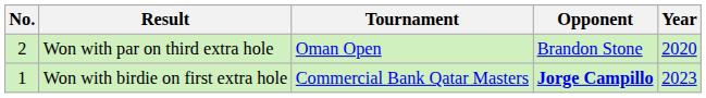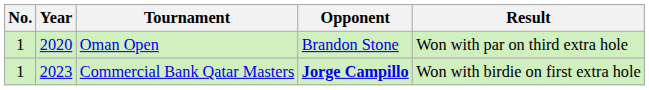columns swapped: Year <-> Result
Oman Open | No.: 2 -> 1
